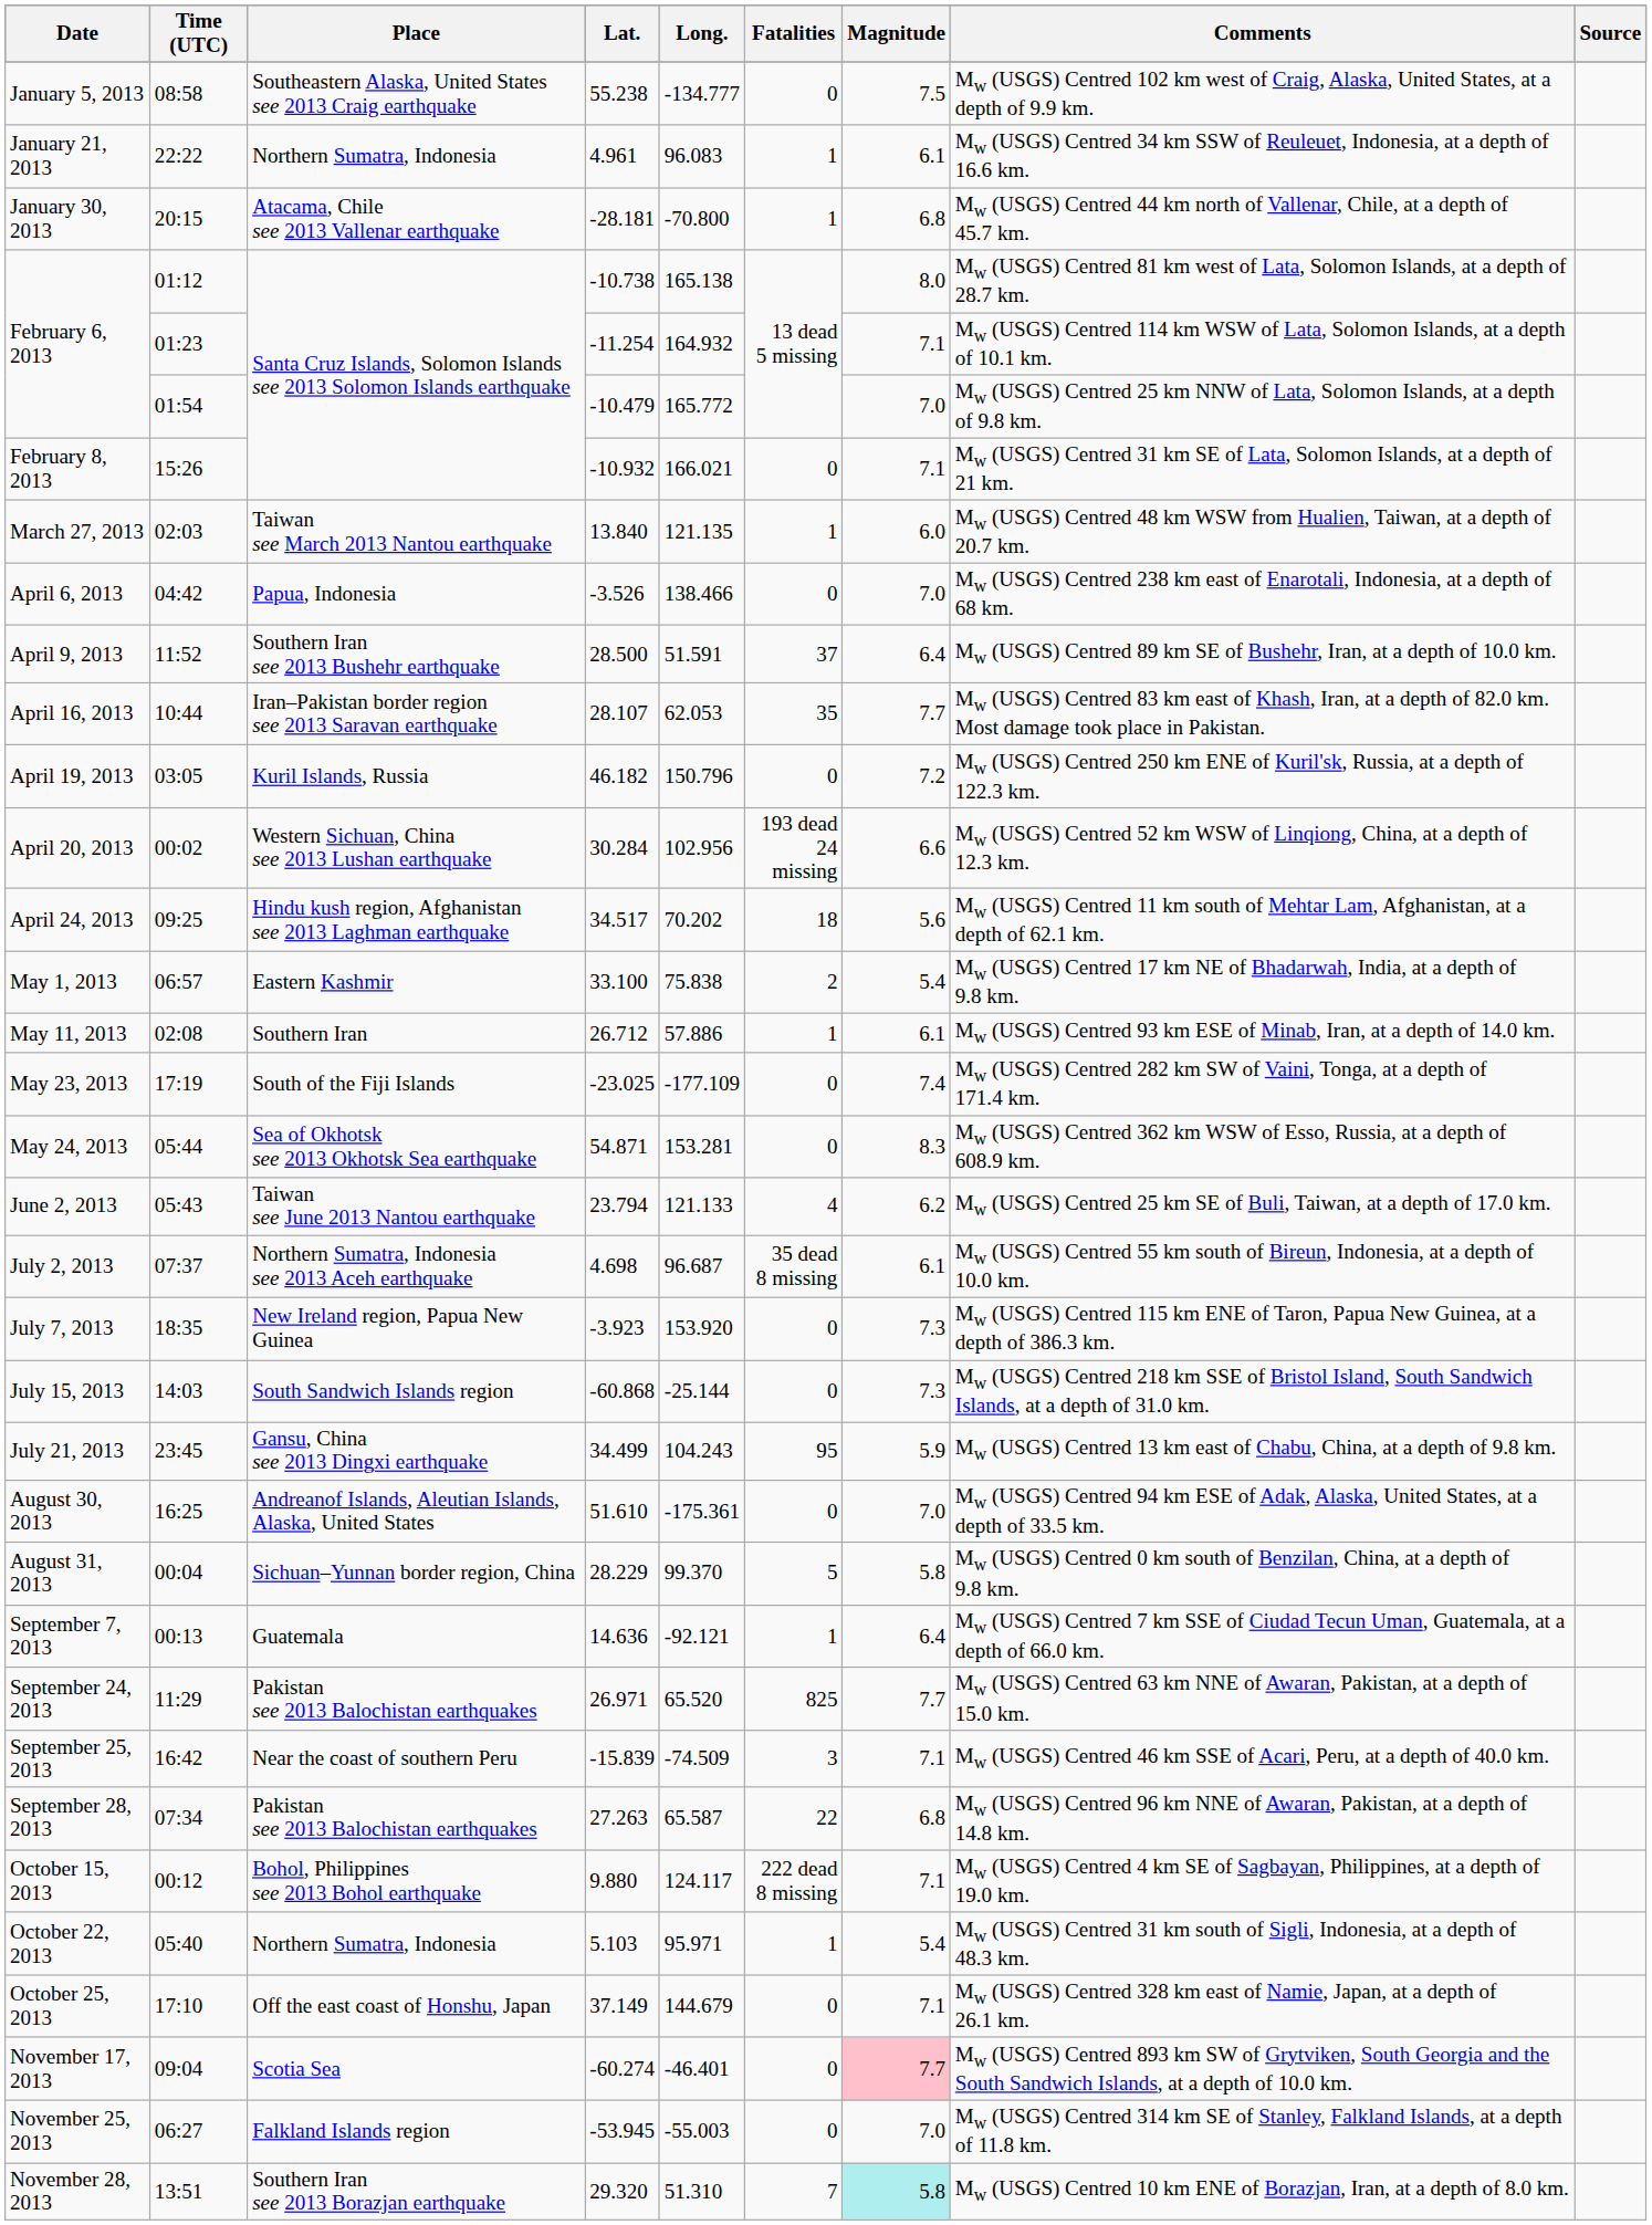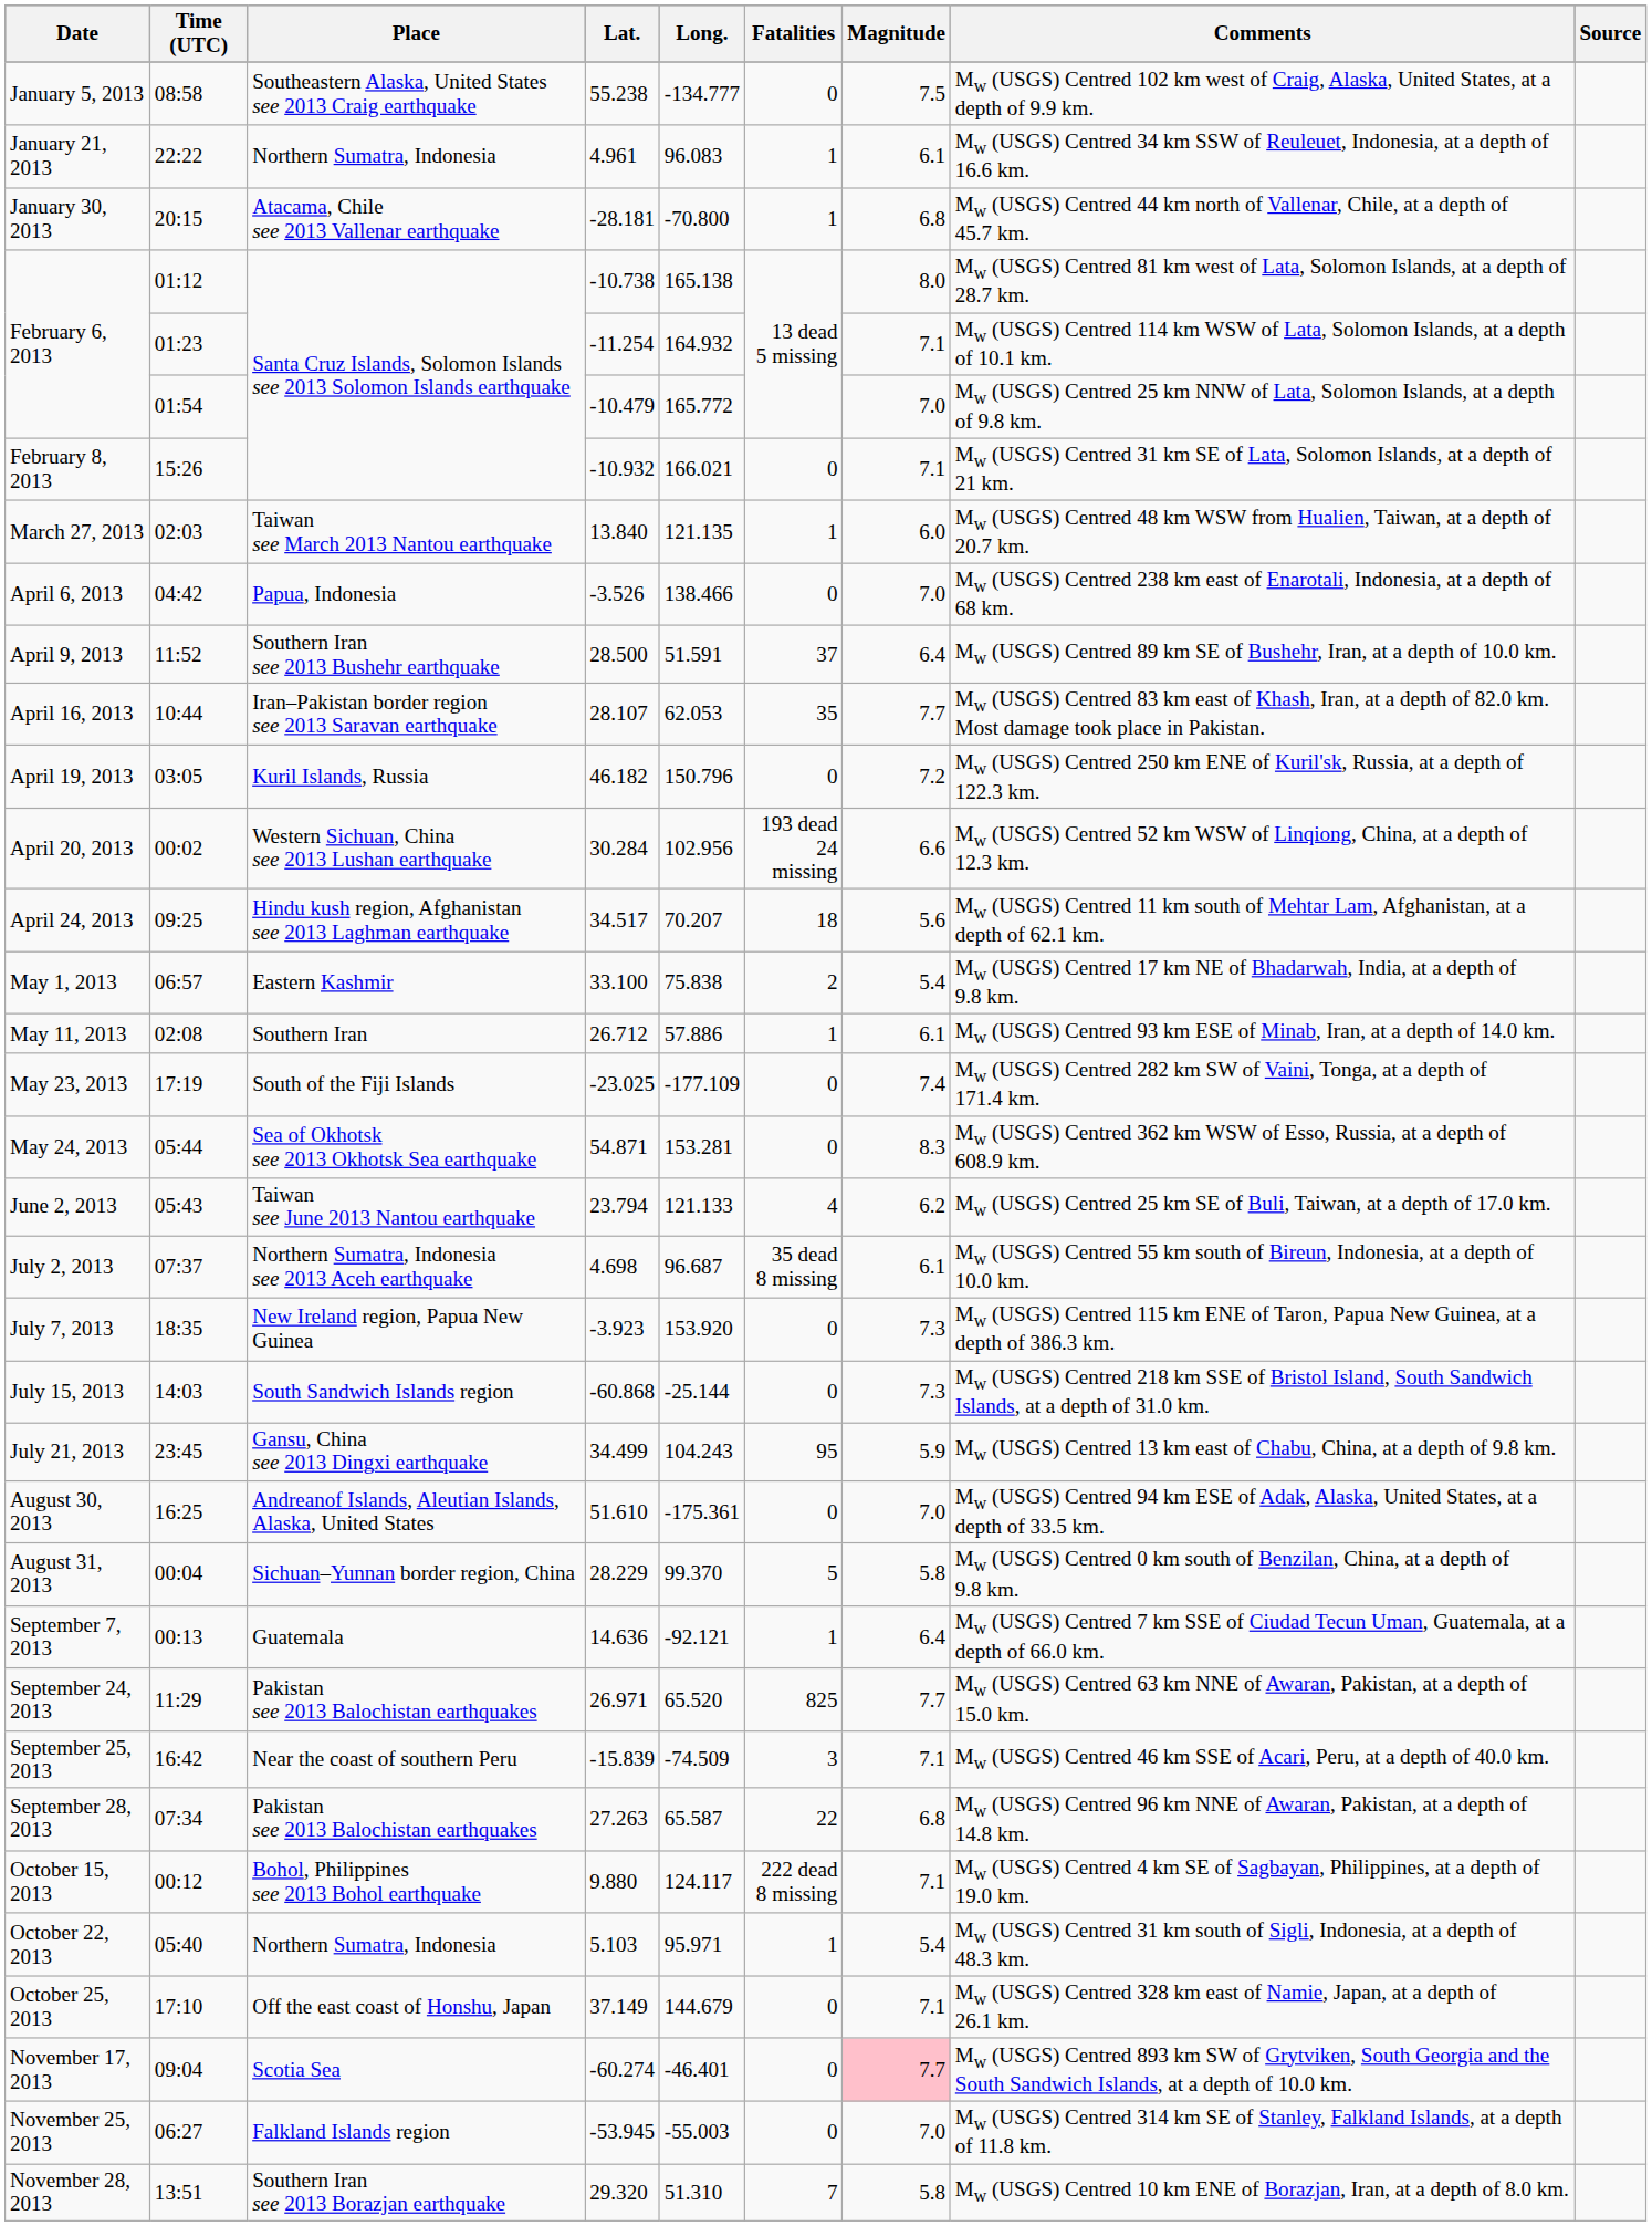April 24, 2013 | Long.: 70.202 -> 70.207
November 28, 2013 | Magnitude: paleturquoise background -> no background
